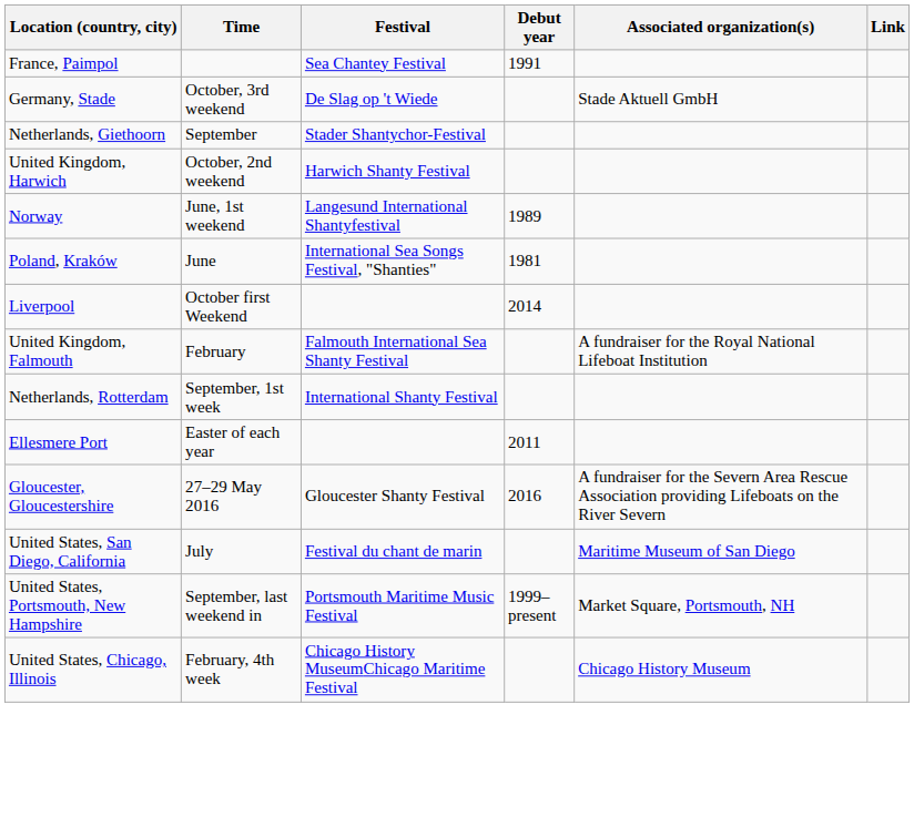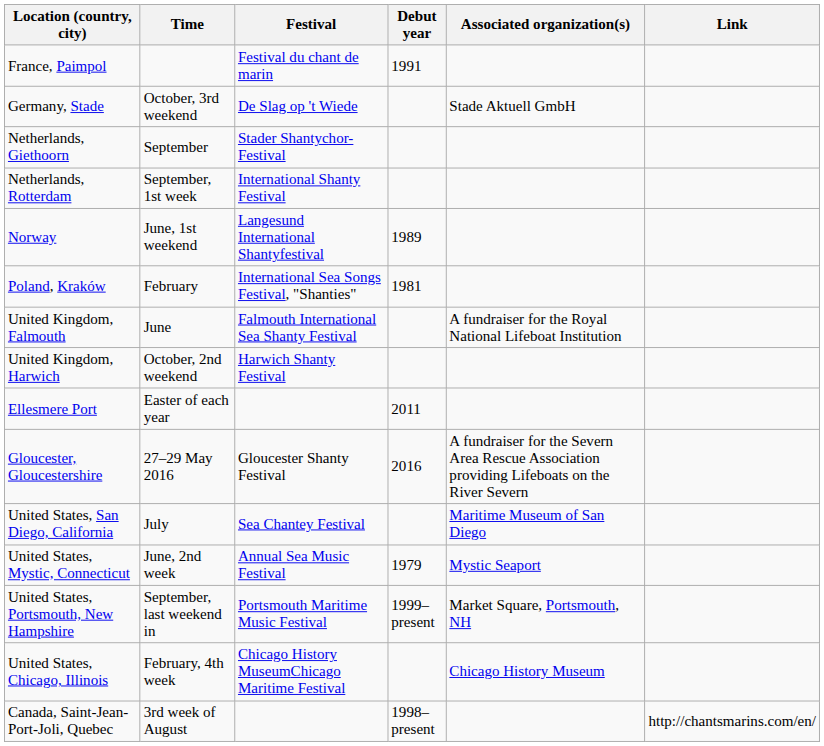France, Paimpol | Festival: Sea Chantey Festival -> Festival du chant de marin
rows swapped: Netherlands, Rotterdam <-> United Kingdom, Harwich
Poland, Kraków | Time: June -> February
- row: Liverpool | October first Weekend | 2014
United Kingdom, Falmouth | Time: February -> June
United States, San Diego, California | Festival: Festival du chant de marin -> Sea Chantey Festival
+ row: United States, Mystic, Connecticut | June, 2nd week | Annual Sea Music Festival | 1979 | Mystic Seaport
+ row: Canada, Saint-Jean-Port-Joli, Quebec | 3rd week of August | 1998–present | http://chantsmarins.com/en/
